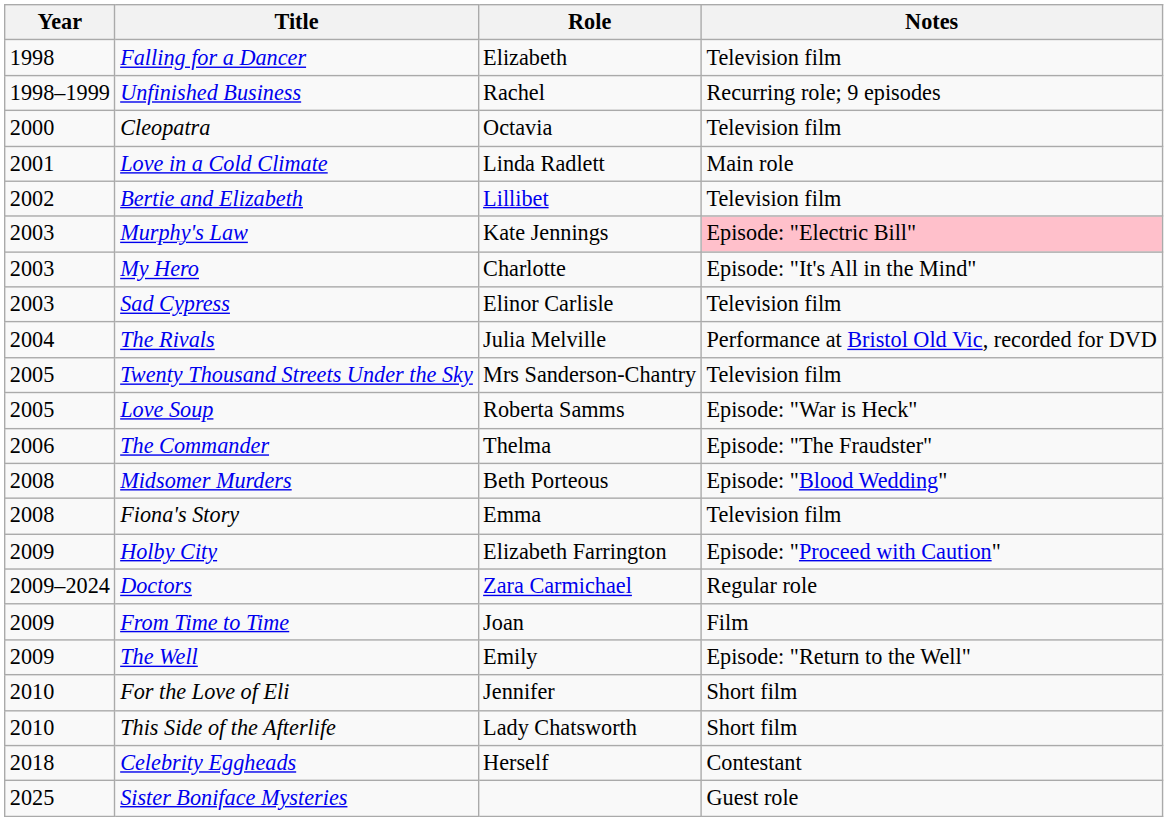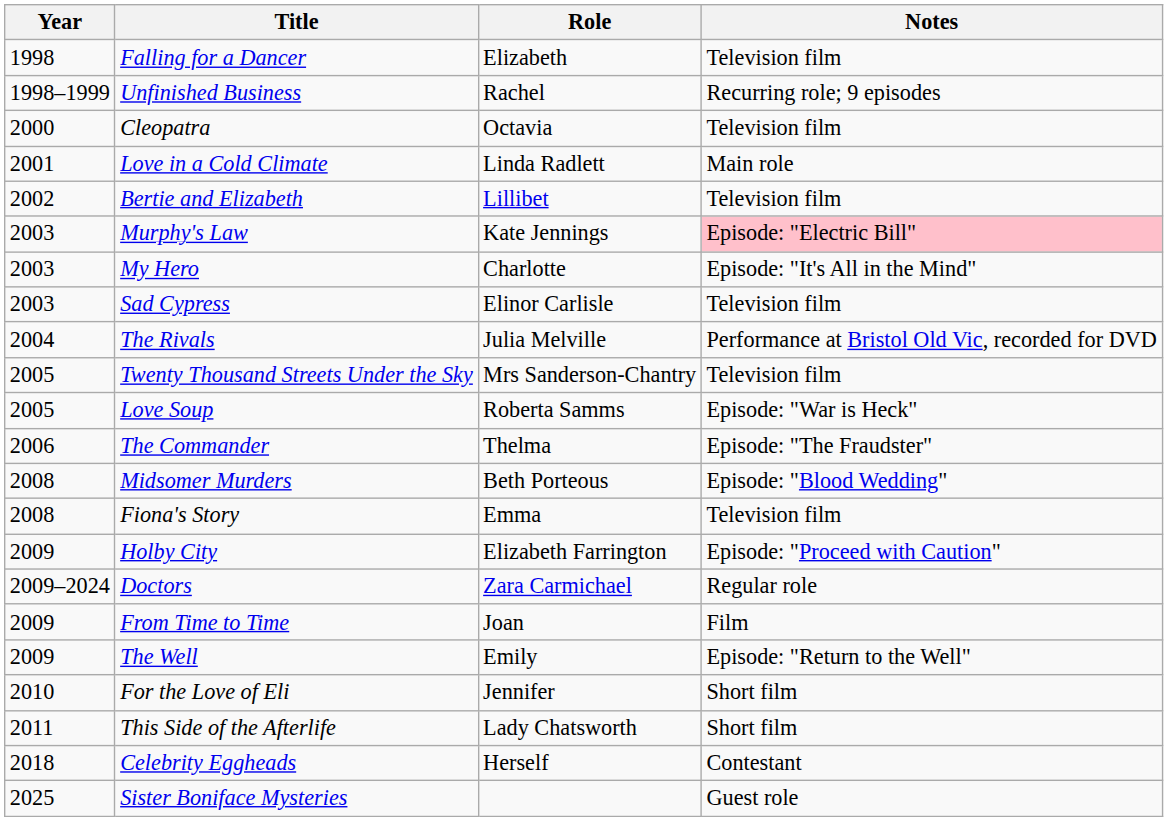This Side of the Afterlife | Year: 2010 -> 2011
